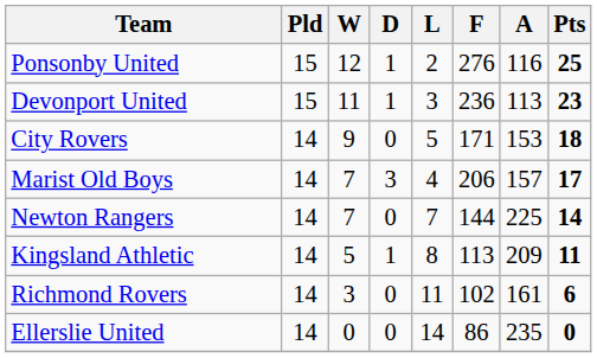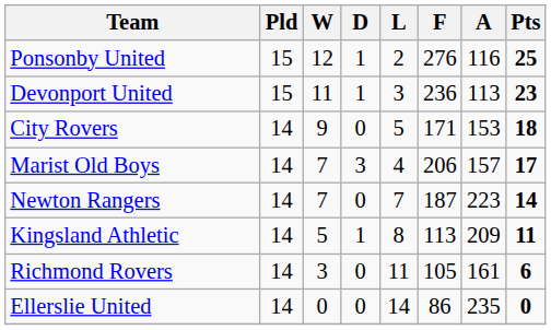Newton Rangers | F: 144 -> 187
Newton Rangers | A: 225 -> 223
Richmond Rovers | F: 102 -> 105
